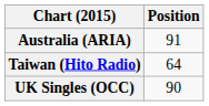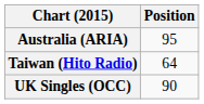Australia (ARIA) | Position: 91 -> 95
